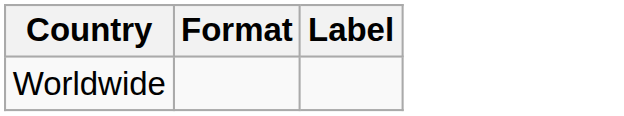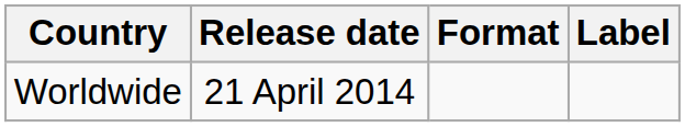+ column: Release date | 21 April 2014
